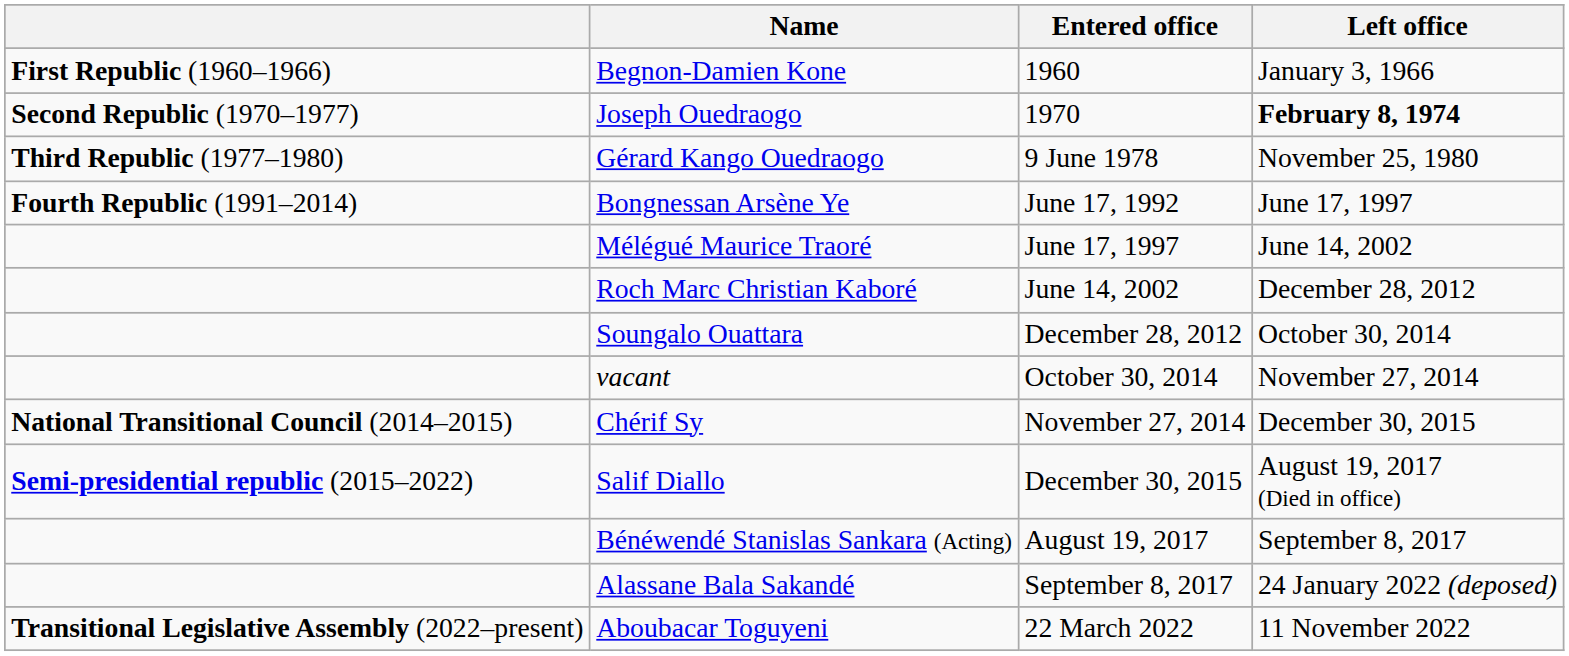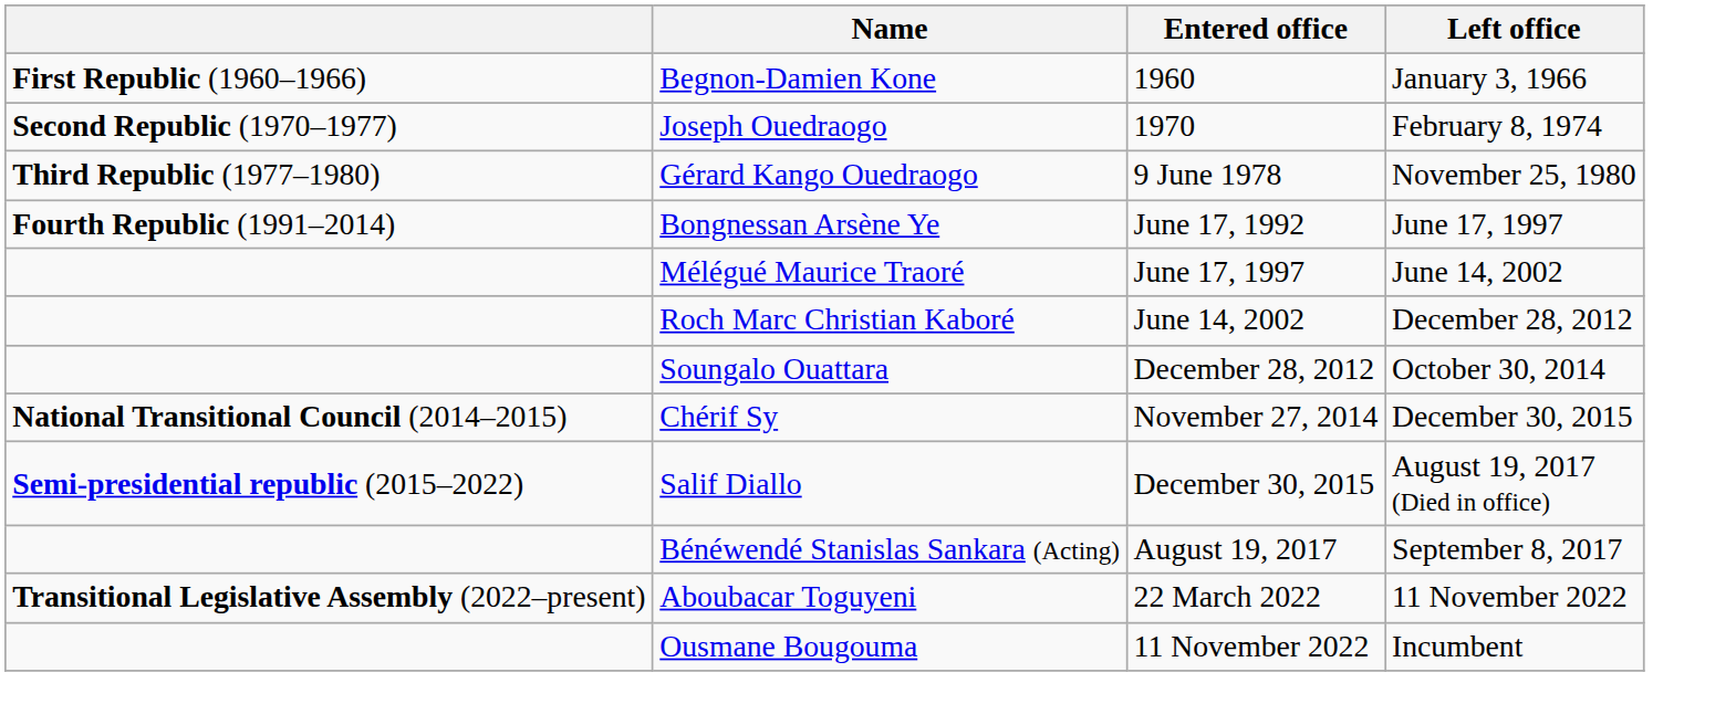Joseph Ouedraogo | Left office: bold -> normal
- row: vacant | October 30, 2014 | November 27, 2014
- row: Alassane Bala Sakandé | September 8, 2017 | 24 January 2022 (deposed)
+ row: Ousmane Bougouma | 11 November 2022 | Incumbent
